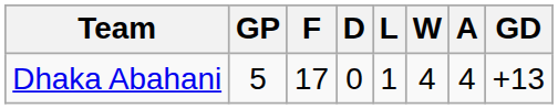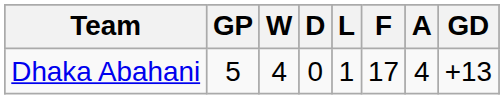columns swapped: W <-> F
